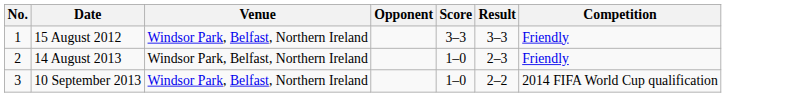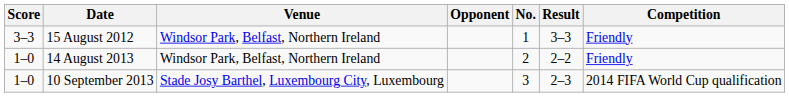columns swapped: No. <-> Score
14 August 2013 | Result: 2–3 -> 2–2
10 September 2013 | Venue: Windsor Park, Belfast, Northern Ireland -> Stade Josy Barthel, Luxembourg City, Luxembourg
10 September 2013 | Result: 2–2 -> 2–3
